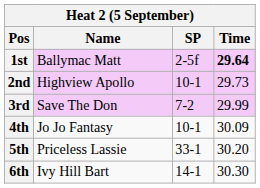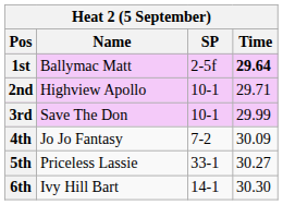2nd | Time: 29.73 -> 29.71
3rd | SP: 7-2 -> 10-1
4th | SP: 10-1 -> 7-2
5th | Time: 30.20 -> 30.27
